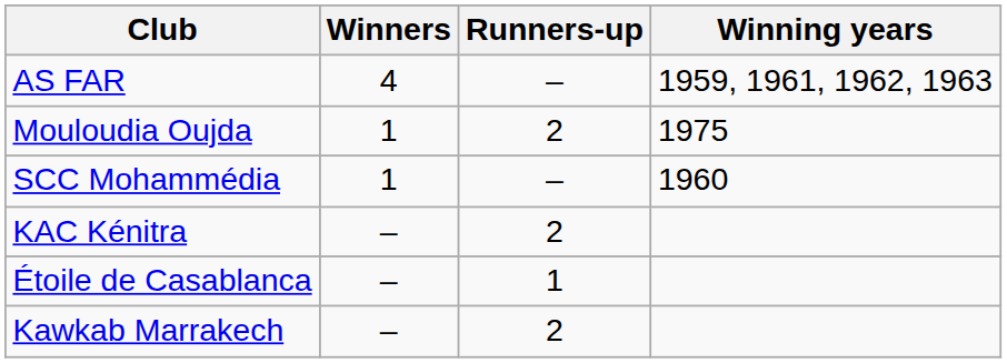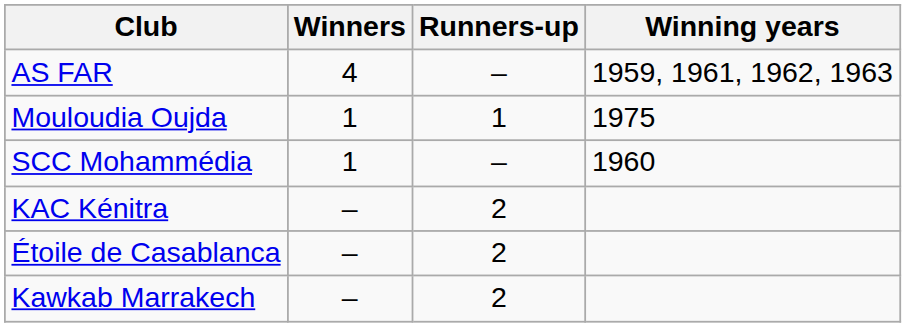Mouloudia Oujda | Runners-up: 2 -> 1
Étoile de Casablanca | Runners-up: 1 -> 2
